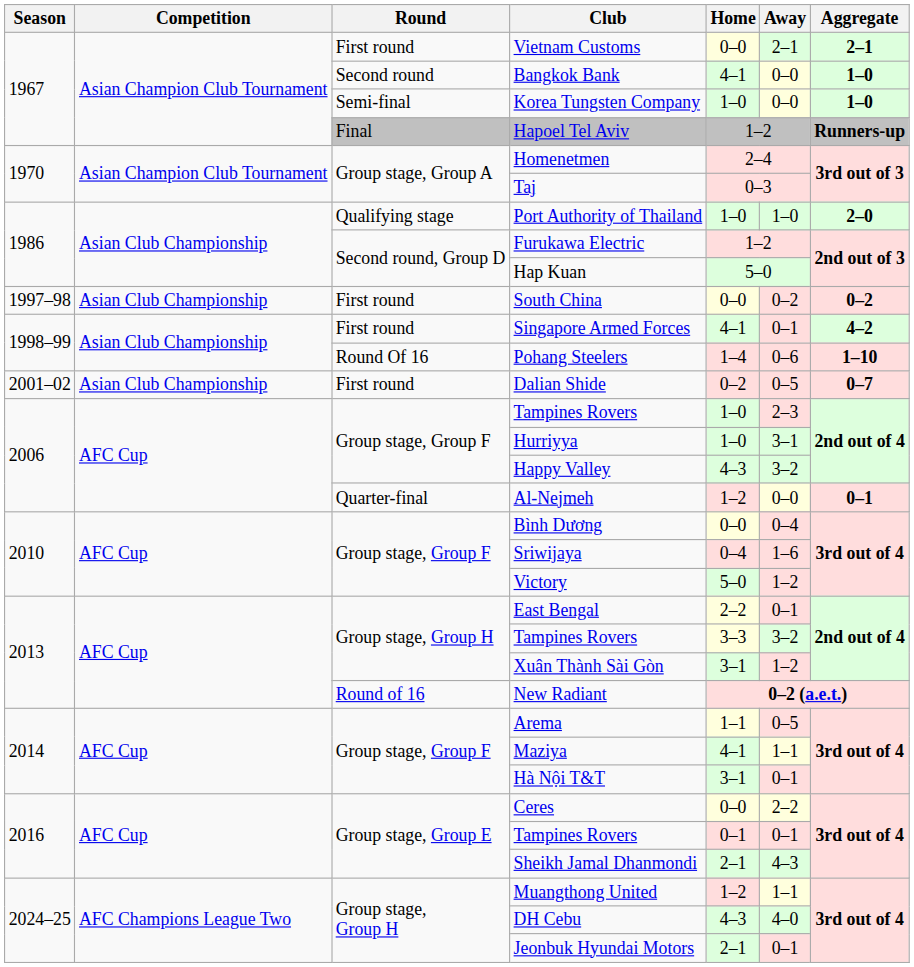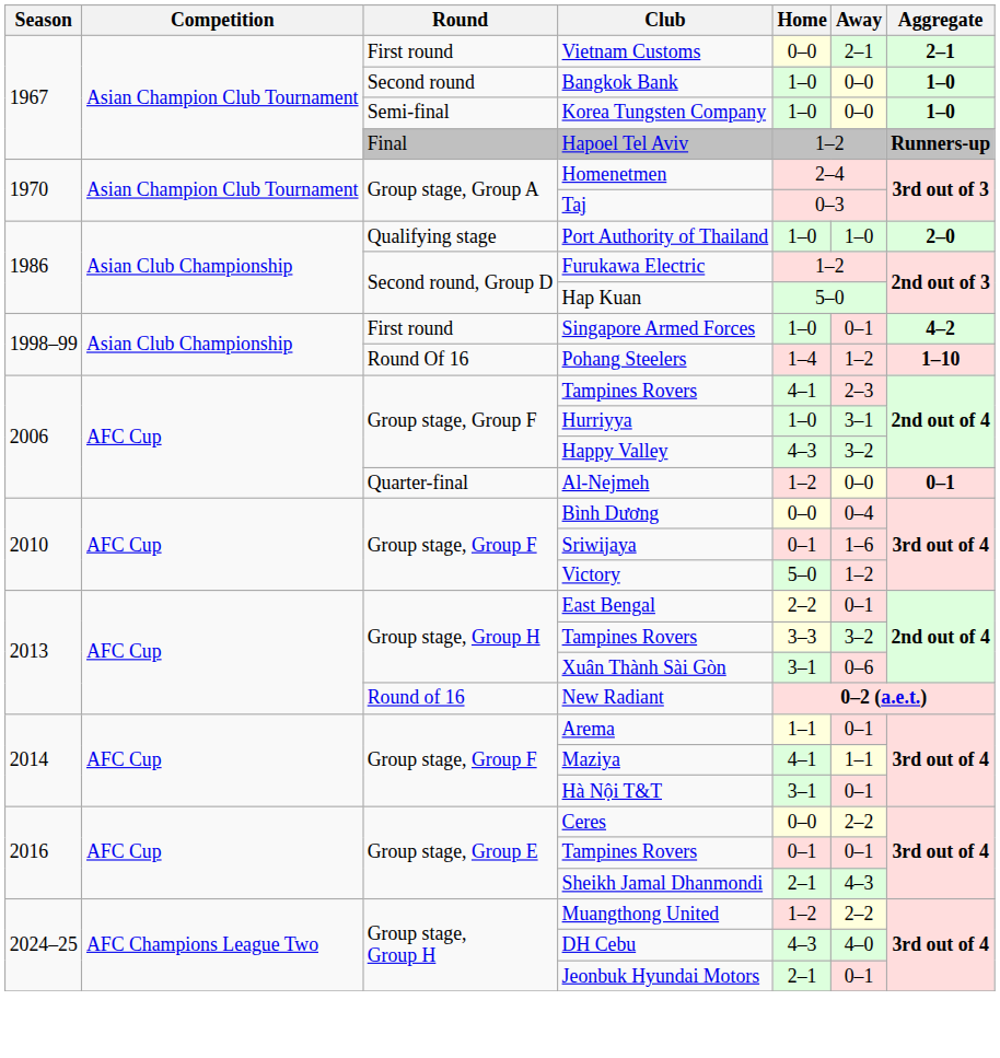Bangkok Bank | Home: 4–1 -> 1–0
- row: 1997–98 | Asian Club Championship | First round | South China | 0–0 | 0–2 | 0–2
Singapore Armed Forces | Home: 4–1 -> 1–0
Pohang Steelers | Away: 0–6 -> 1–2
- row: 2001–02 | Asian Club Championship | First round | Dalian Shide | 0–2 | 0–5 | 0–7
Group stage, Group F / Tampines Rovers | Home: 1–0 -> 4–1
Sriwijaya | Home: 0–4 -> 0–1
Xuân Thành Sài Gòn | Away: 1–2 -> 0–6
Arema | Away: 0–5 -> 0–1
Muangthong United | Away: 1–1 -> 2–2
